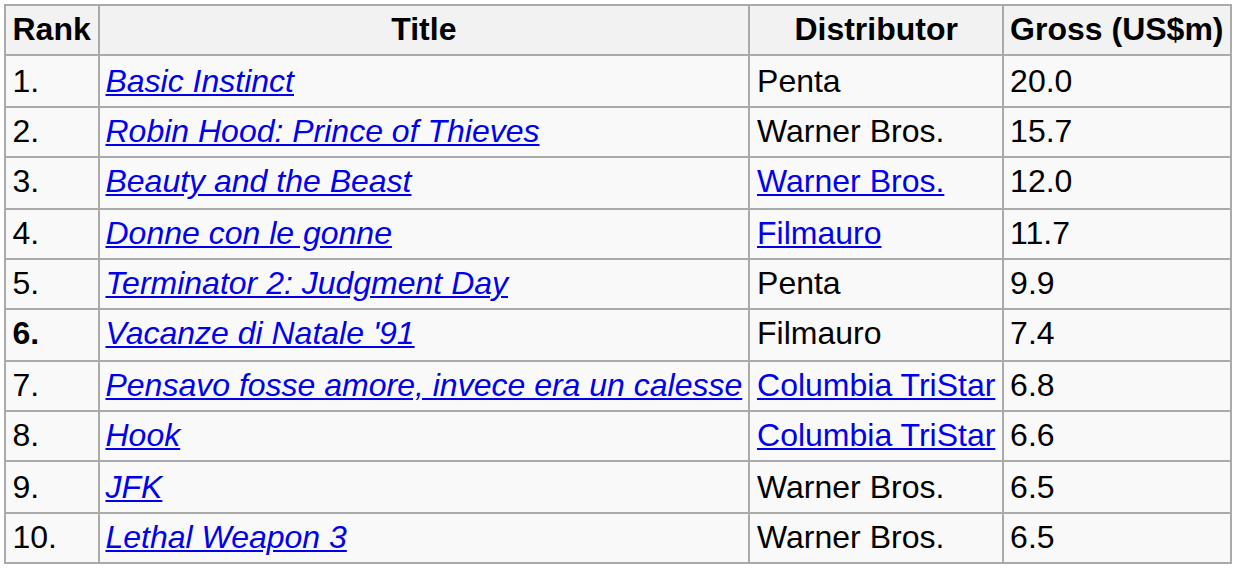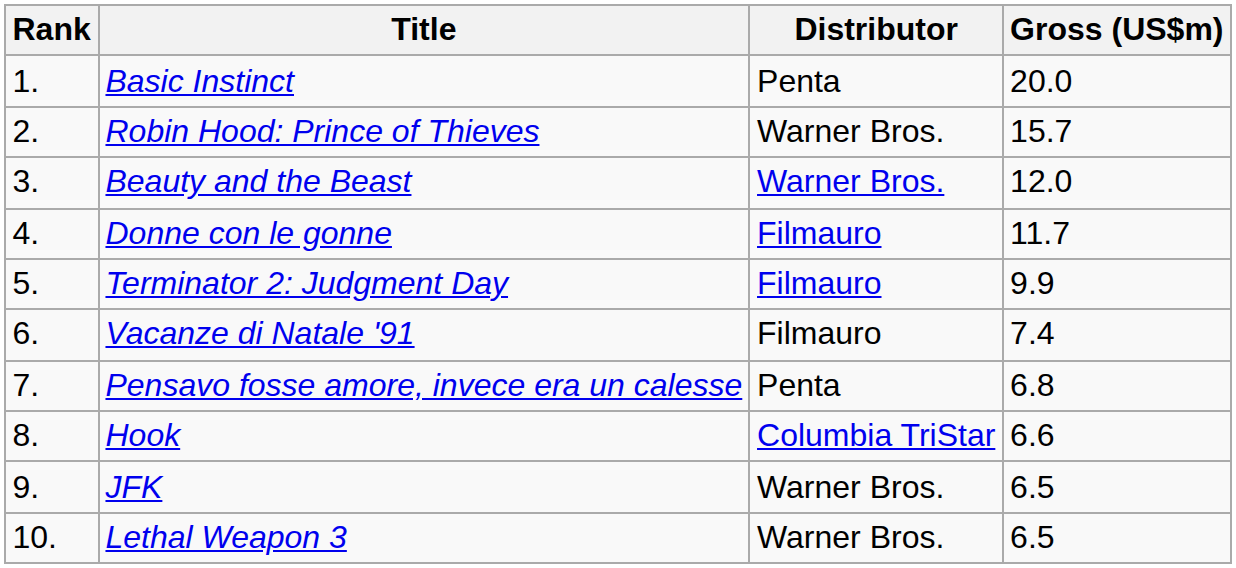Terminator 2: Judgment Day | Distributor: Penta -> Filmauro
Vacanze di Natale '91 | Rank: bold -> normal
Pensavo fosse amore, invece era un calesse | Distributor: Columbia TriStar -> Penta
